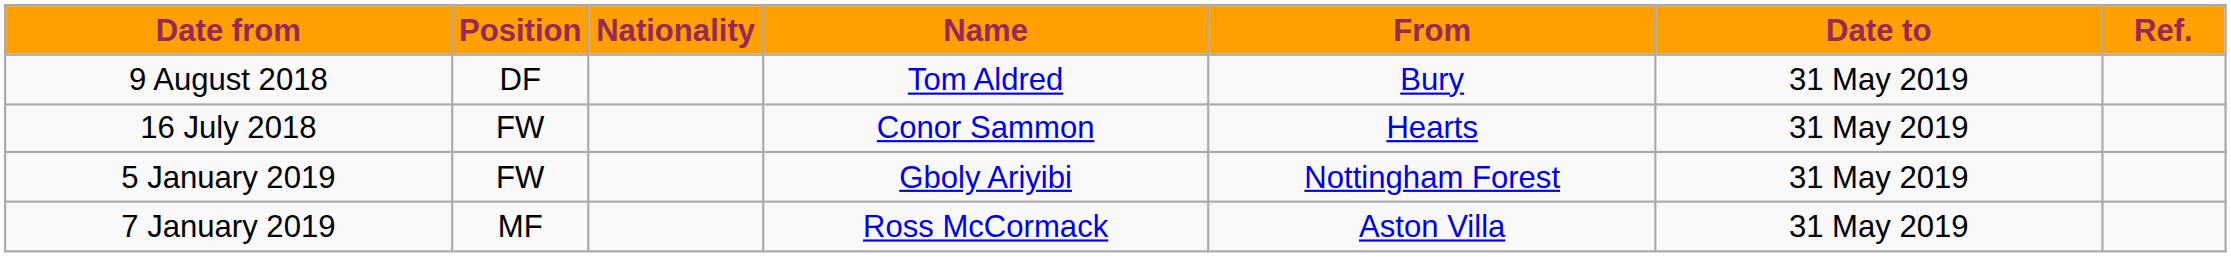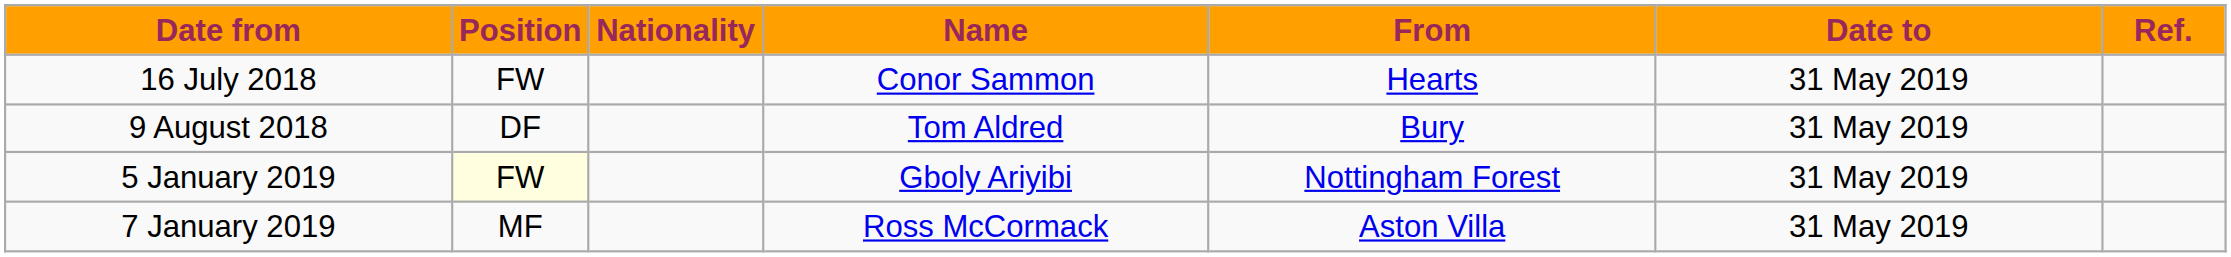rows swapped: 16 July 2018 <-> 9 August 2018
5 January 2019 | Position: no background -> lightyellow background
